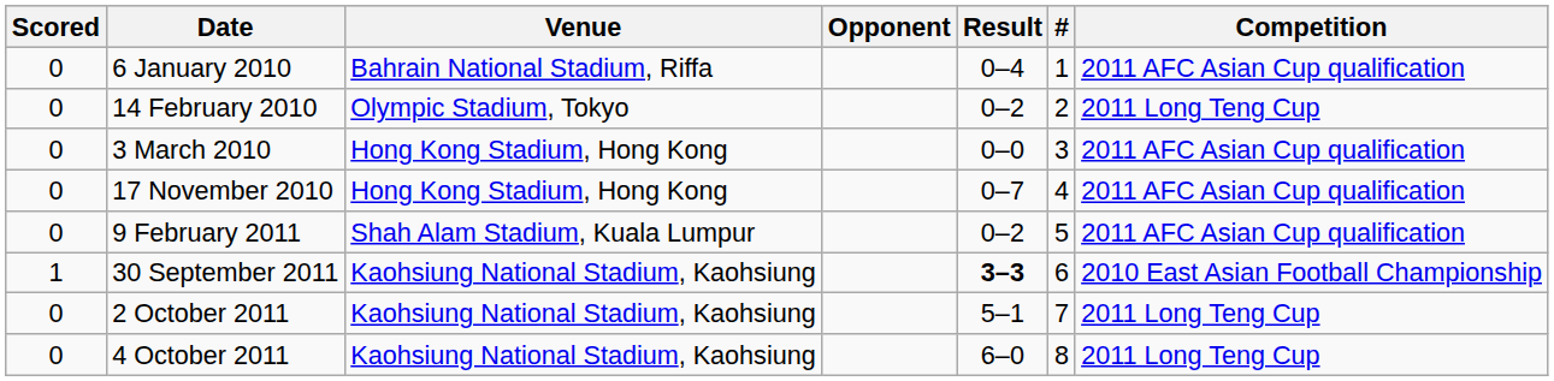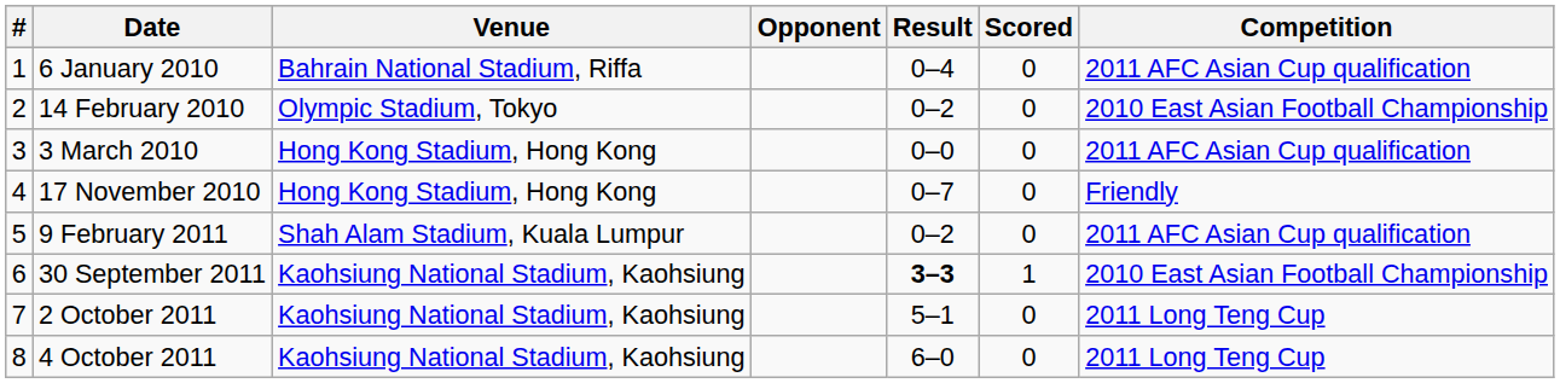columns swapped: # <-> Scored
14 February 2010 | Competition: 2011 Long Teng Cup -> 2010 East Asian Football Championship
17 November 2010 | Competition: 2011 AFC Asian Cup qualification -> Friendly
